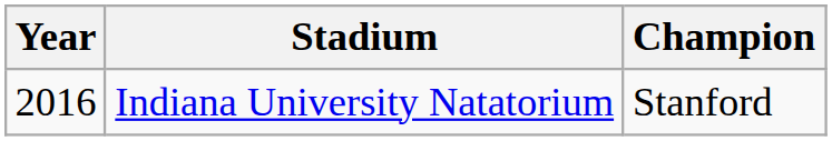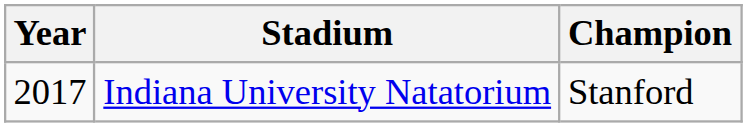Indiana University Natatorium | Year: 2016 -> 2017
